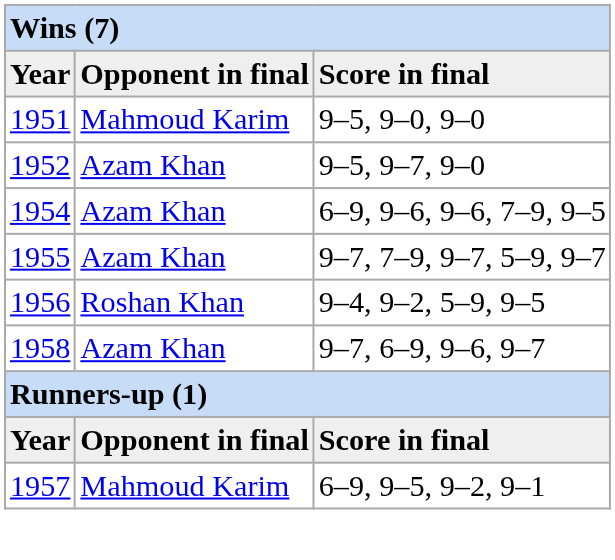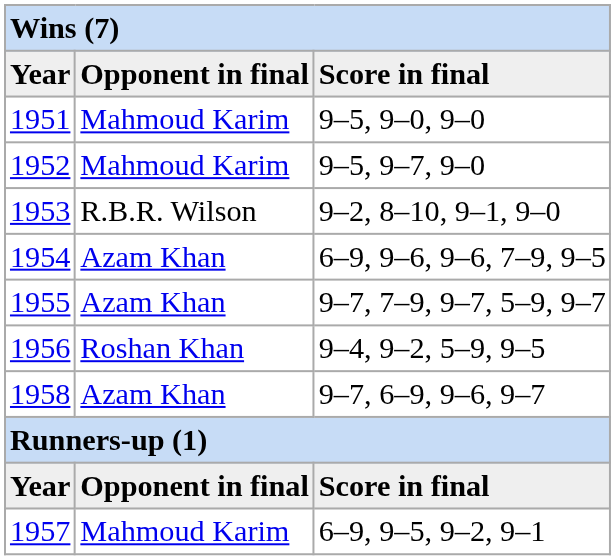1952 | column 2: Azam Khan -> Mahmoud Karim
+ row: 1953 | R.B.R. Wilson | 9–2, 8–10, 9–1, 9–0
